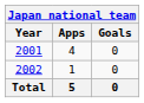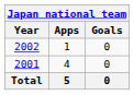rows swapped: 2001 <-> 2002
